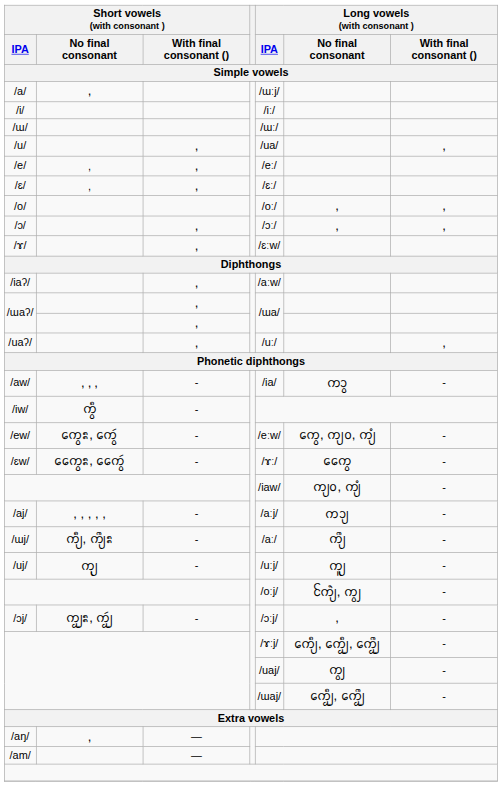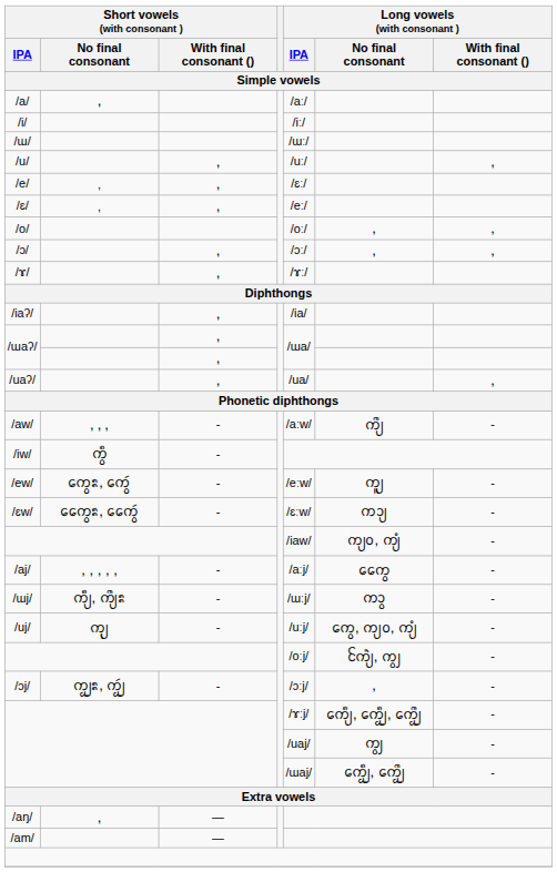/a/ | Long vowels (with consonant ) / IPA: /ɯːj/ -> /aː/
/u/ | Long vowels (with consonant ) / IPA: /ua/ -> /uː/
/e/ | Long vowels (with consonant ) / IPA: /eː/ -> /ɛː/
/ɛ/ | Long vowels (with consonant ) / IPA: /ɛː/ -> /eː/
/ɤ/ | Long vowels (with consonant ) / IPA: /ɛːw/ -> /ɤː/
/iaʔ/ | Long vowels (with consonant ) / IPA: /aːw/ -> /ia/
/uaʔ/ | Long vowels (with consonant ) / IPA: /uː/ -> /ua/
/aw/ | Long vowels (with consonant ) / IPA: /ia/ -> /aːw/
/aw/ | Long vowels (with consonant ) / No final consonant: ᨠᩣ᩠ᩅ -> ᨠᩨ᩠ᨿ
/ew/ | Long vowels (with consonant ) / No final consonant: ᨠᩮ᩠ᩅ, ᨠ᩠ᨿᩅ, ᨠ᩠ᨿᩴ -> ᨠᩪ᩠ᨿ
/ɛw/ | Long vowels (with consonant ) / IPA: /ɤː/ -> /ɛːw/
/ɛw/ | Long vowels (with consonant ) / No final consonant: ᨠᩯ᩠ᩅ -> ᨠᩣ᩠ᨿ
/aj/ | Long vowels (with consonant ) / No final consonant: ᨠᩣ᩠ᨿ -> ᨠᩯ᩠ᩅ
/ɯj/ | Long vowels (with consonant ) / IPA: /aː/ -> /ɯːj/
/ɯj/ | Long vowels (with consonant ) / No final consonant: ᨠᩨ᩠ᨿ -> ᨠᩣ᩠ᩅ
/uj/ | Long vowels (with consonant ) / No final consonant: ᨠᩪ᩠ᨿ -> ᨠᩮ᩠ᩅ, ᨠ᩠ᨿᩅ, ᨠ᩠ᨿᩴ
